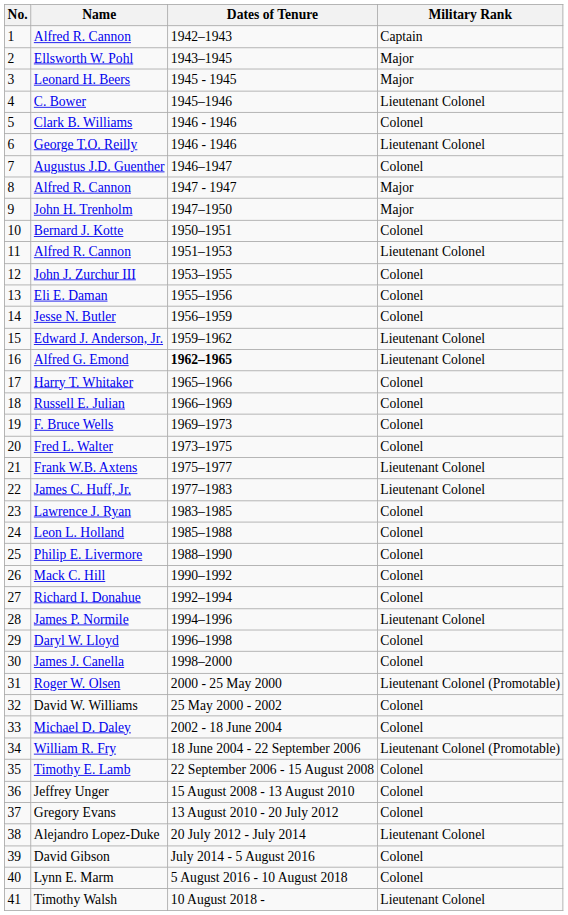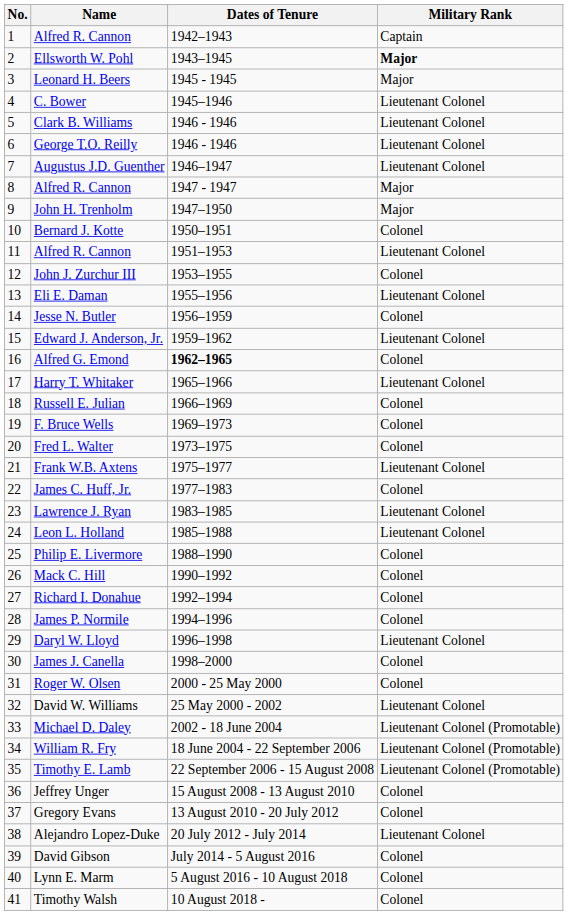Ellsworth W. Pohl | Military Rank: normal -> bold
Clark B. Williams | Military Rank: Colonel -> Lieutenant Colonel
Augustus J.D. Guenther | Military Rank: Colonel -> Lieutenant Colonel
Eli E. Daman | Military Rank: Colonel -> Lieutenant Colonel
Alfred G. Emond | Military Rank: Lieutenant Colonel -> Colonel
Harry T. Whitaker | Military Rank: Colonel -> Lieutenant Colonel
James C. Huff, Jr. | Military Rank: Lieutenant Colonel -> Colonel
Lawrence J. Ryan | Military Rank: Colonel -> Lieutenant Colonel
Leon L. Holland | Military Rank: Colonel -> Lieutenant Colonel
James P. Normile | Military Rank: Lieutenant Colonel -> Colonel
Daryl W. Lloyd | Military Rank: Colonel -> Lieutenant Colonel
Roger W. Olsen | Military Rank: Lieutenant Colonel (Promotable) -> Colonel
David W. Williams | Military Rank: Colonel -> Lieutenant Colonel
Michael D. Daley | Military Rank: Colonel -> Lieutenant Colonel (Promotable)
Timothy E. Lamb | Military Rank: Colonel -> Lieutenant Colonel (Promotable)
Timothy Walsh | Military Rank: Lieutenant Colonel -> Colonel
